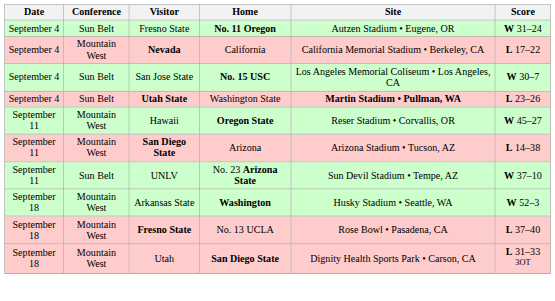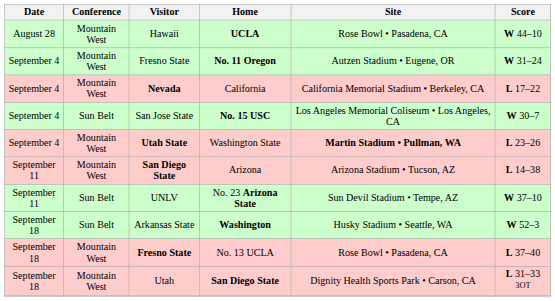+ row: August 28 | Mountain West | Hawaii | UCLA | Rose Bowl • Pasadena, CA | W 44–10
No. 11 Oregon | Conference: Sun Belt -> Mountain West
Washington State | Conference: Sun Belt -> Mountain West
- row: September 11 | Mountain West | Hawaii | Oregon State | Reser Stadium • Corvallis, OR | W 45–27
Washington | Conference: Mountain West -> Sun Belt
